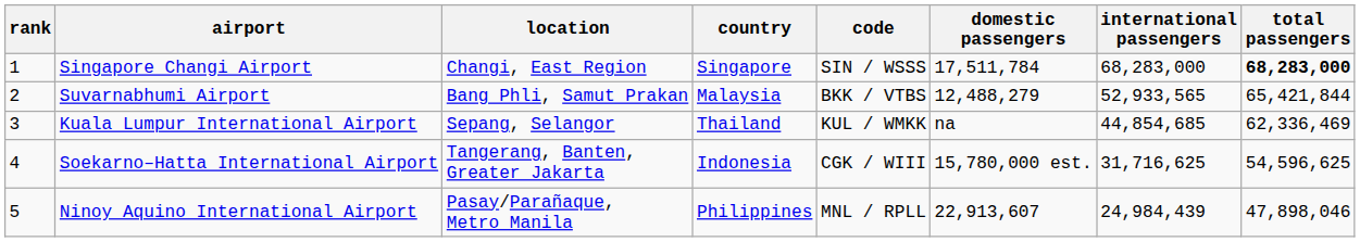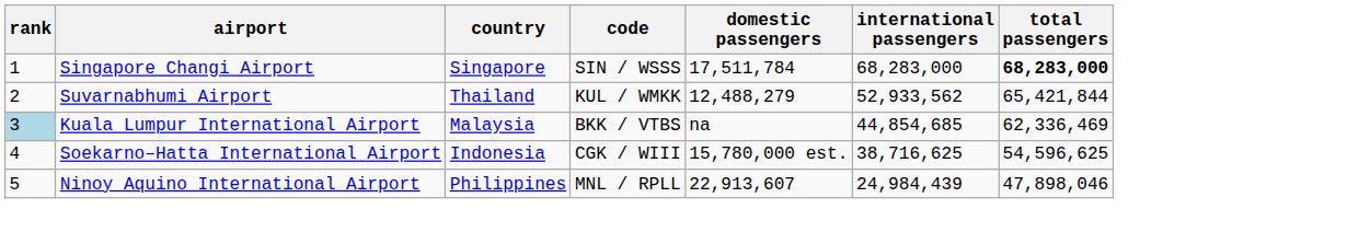- column: location | Changi, East Region | Bang Phli, Samut Prakan | Sepang, Selangor | Tangerang, Banten, Greater Jakarta | Pasay/Parañaque, Metro Manila
Suvarnabhumi Airport | country: Malaysia -> Thailand
Suvarnabhumi Airport | code: BKK / VTBS -> KUL / WMKK
Suvarnabhumi Airport | international passengers: 52,933,565 -> 52,933,562
Kuala Lumpur International Airport | rank: no background -> lightblue background
Kuala Lumpur International Airport | country: Thailand -> Malaysia
Kuala Lumpur International Airport | code: KUL / WMKK -> BKK / VTBS
Soekarno–Hatta International Airport | international passengers: 31,716,625 -> 38,716,625
